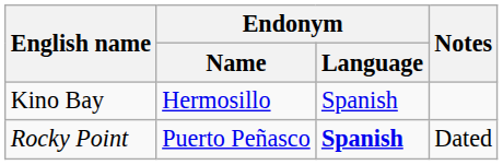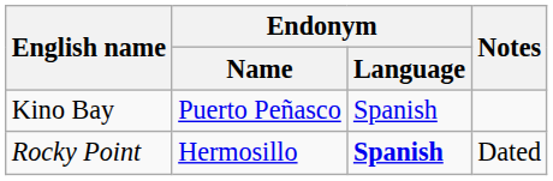Kino Bay | Endonym / Name: Hermosillo -> Puerto Peñasco
Rocky Point | Endonym / Name: Puerto Peñasco -> Hermosillo
